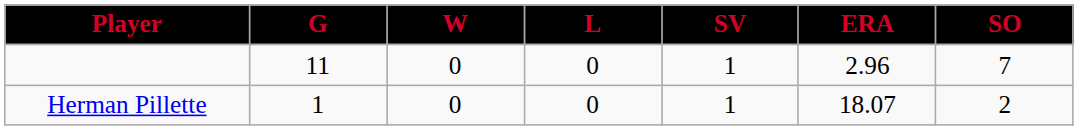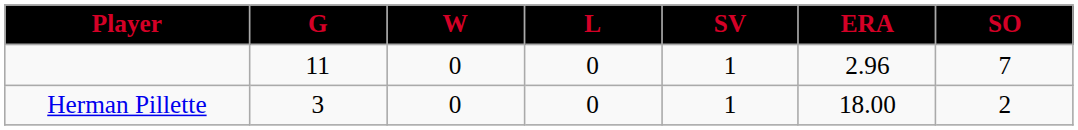Herman Pillette | G: 1 -> 3
Herman Pillette | ERA: 18.07 -> 18.00
